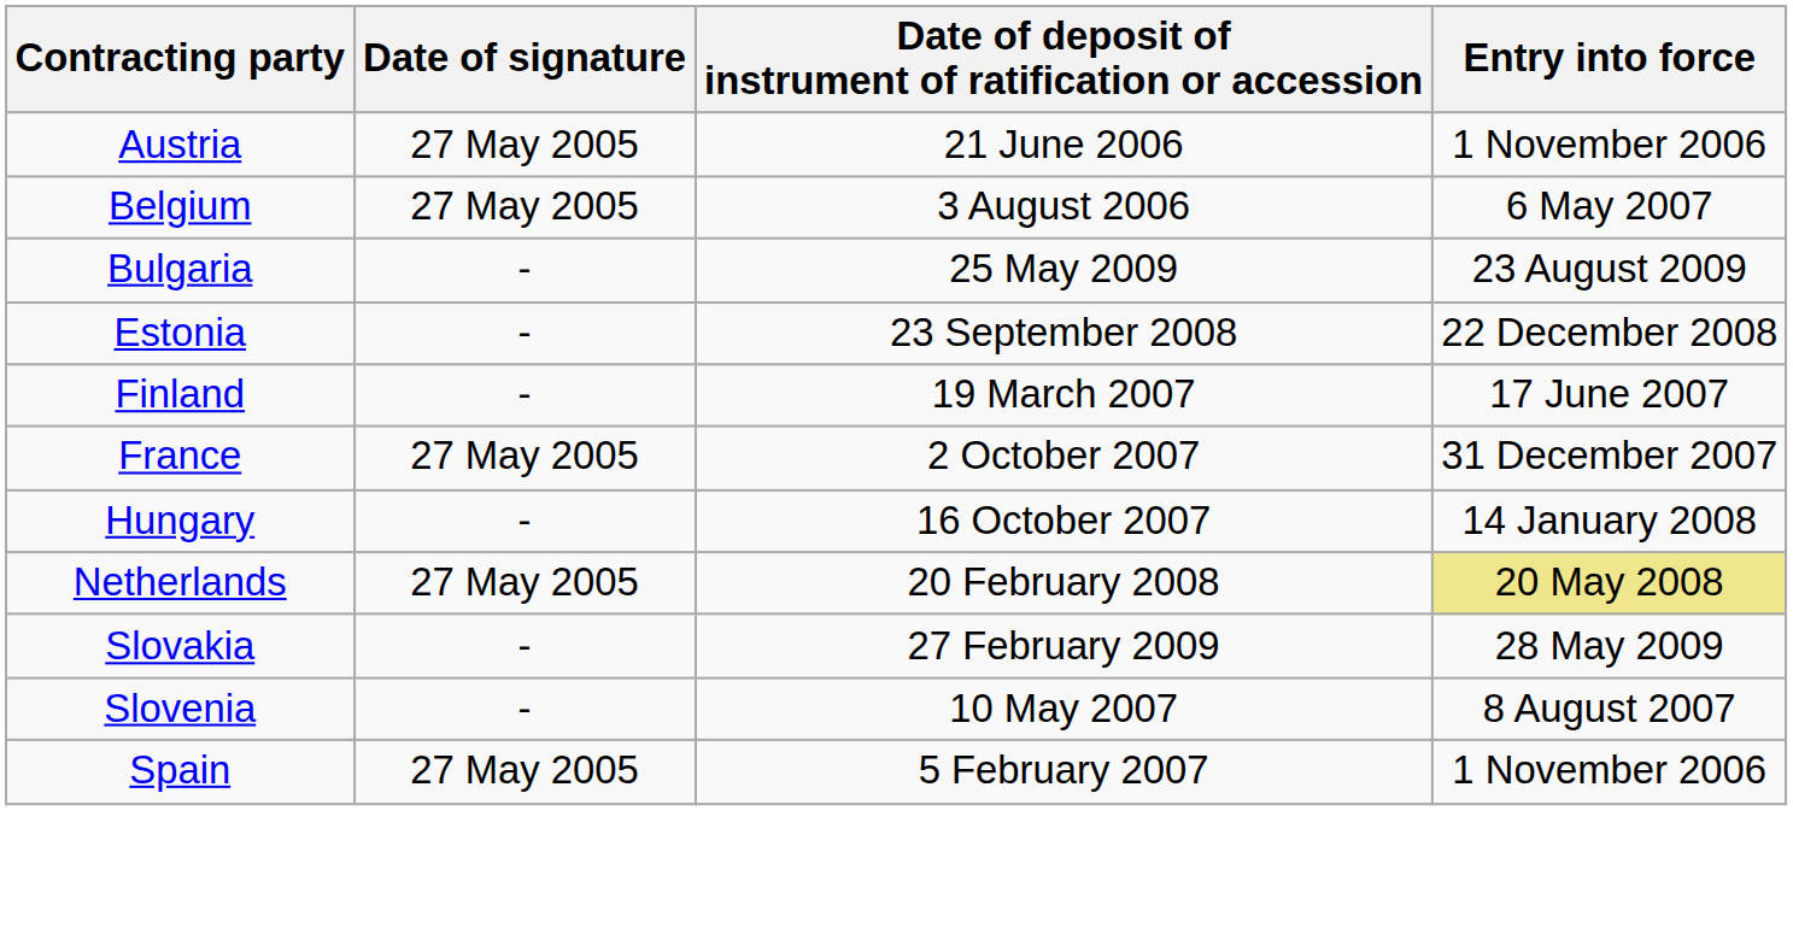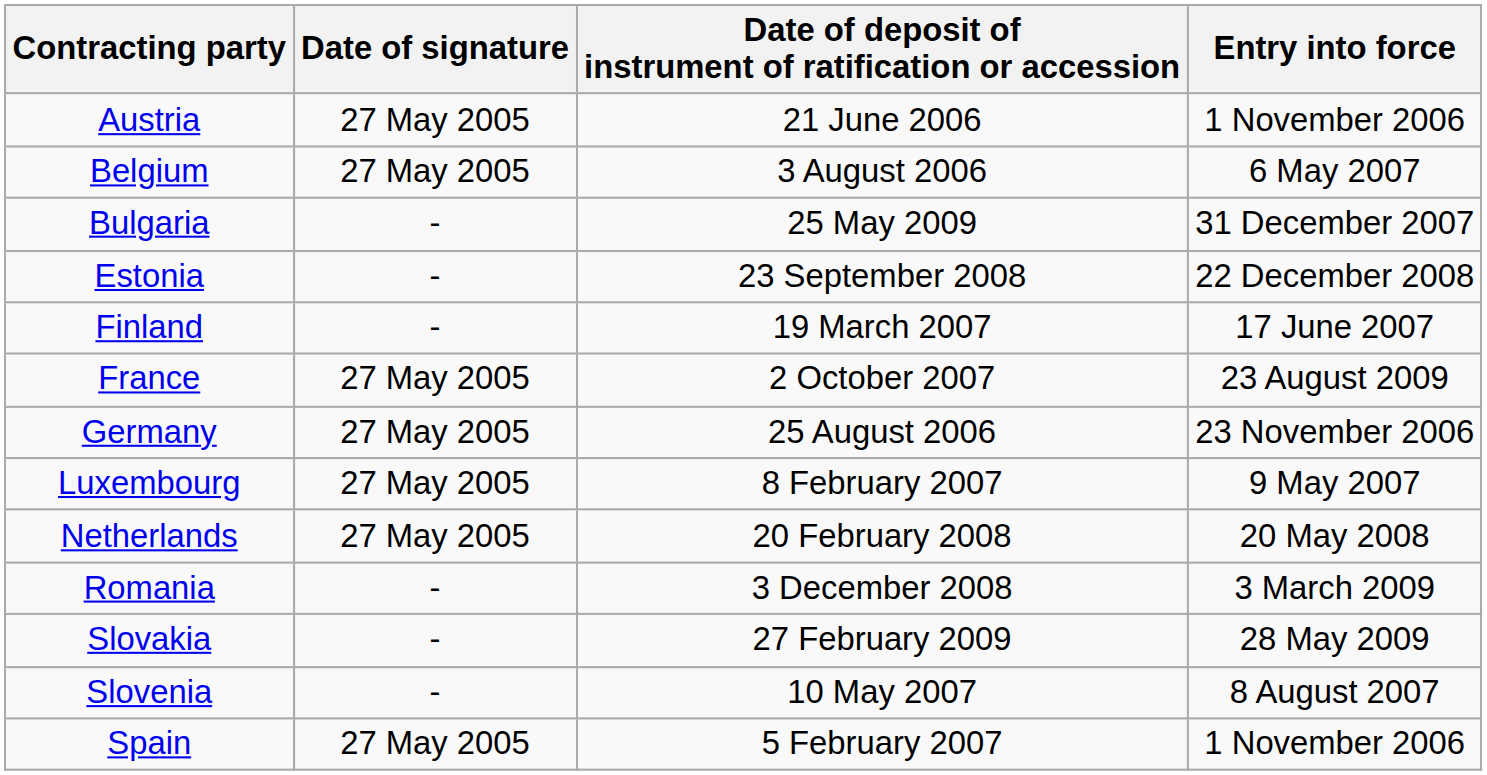Bulgaria | Entry into force: 23 August 2009 -> 31 December 2007
France | Entry into force: 31 December 2007 -> 23 August 2009
+ row: Germany | 27 May 2005 | 25 August 2006 | 23 November 2006
- row: Hungary | - | 16 October 2007 | 14 January 2008
+ row: Luxembourg | 27 May 2005 | 8 February 2007 | 9 May 2007
Netherlands | Entry into force: khaki background -> no background
+ row: Romania | - | 3 December 2008 | 3 March 2009
